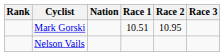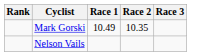- column: Nation
Mark Gorski | Race 1: 10.51 -> 10.49
Mark Gorski | Race 2: 10.95 -> 10.35
